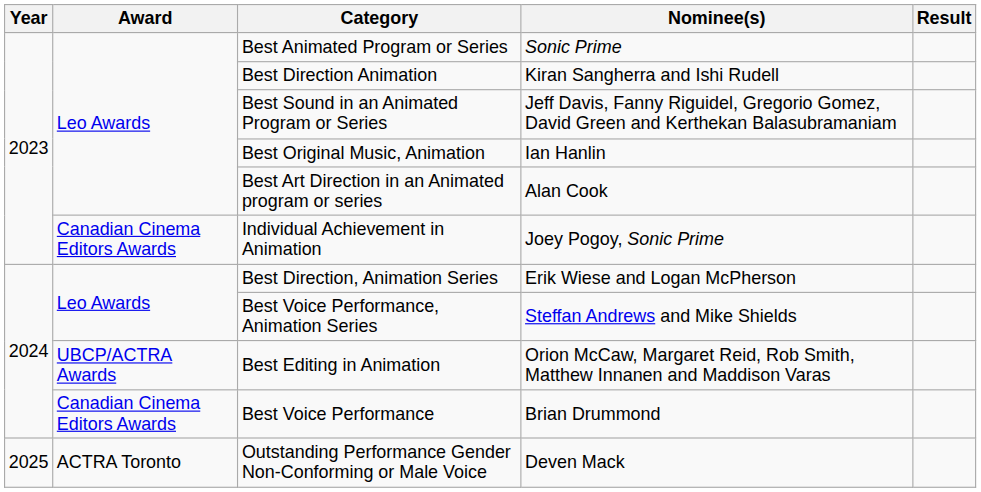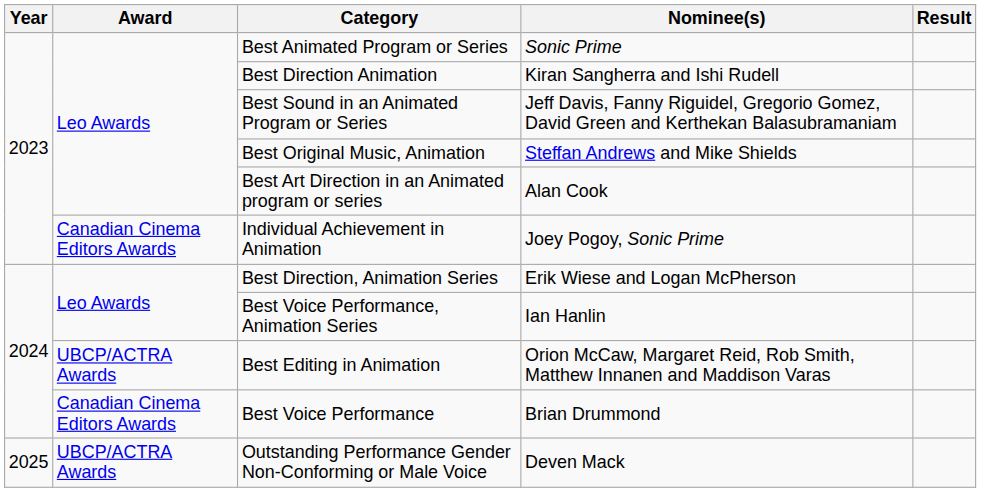Best Original Music, Animation | Nominee(s): Ian Hanlin -> Steffan Andrews and Mike Shields
Best Voice Performance, Animation Series | Nominee(s): Steffan Andrews and Mike Shields -> Ian Hanlin
Outstanding Performance Gender Non-Conforming or Male Voice | Award: ACTRA Toronto -> UBCP/ACTRA Awards
